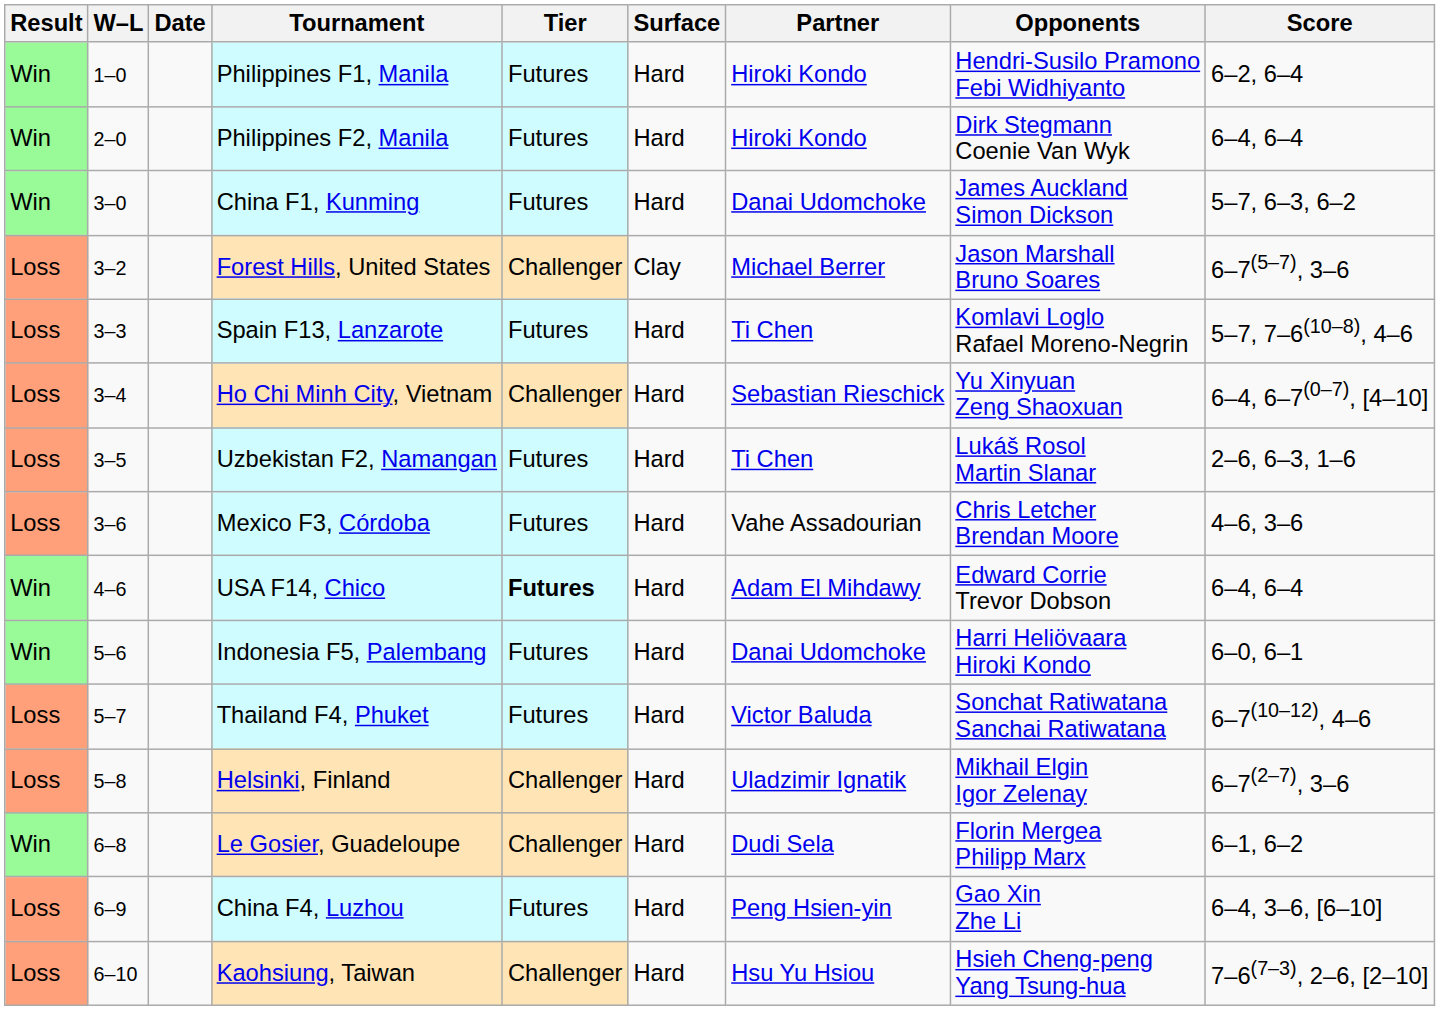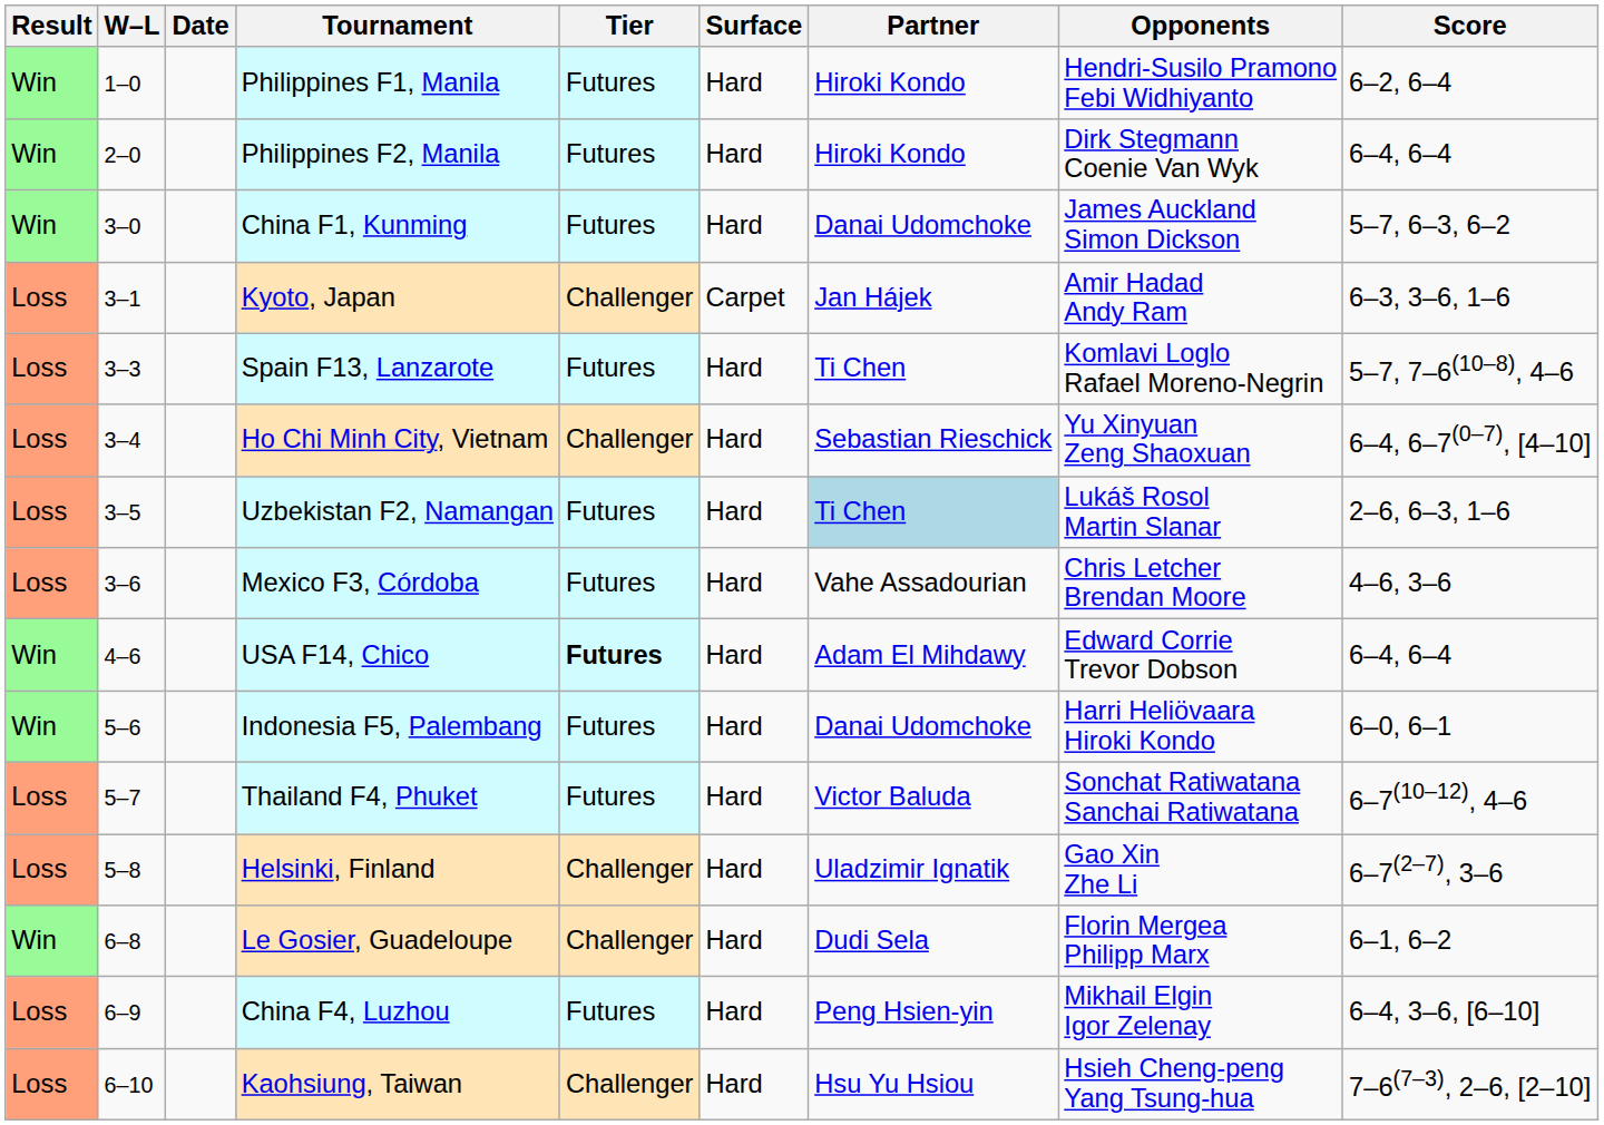+ row: Loss | 3–1 | Kyoto, Japan | Challenger | Carpet | Jan Hájek | Amir Hadad Andy Ram | 6–3, 3–6, 1–6
- row: Loss | 3–2 | Forest Hills, United States | Challenger | Clay | Michael Berrer | Jason Marshall Bruno Soares | 6–7(5–7), 3–6
Uzbekistan F2, Namangan | Partner: no background -> lightblue background
Helsinki, Finland | Opponents: Mikhail Elgin Igor Zelenay -> Gao Xin Zhe Li
China F4, Luzhou | Opponents: Gao Xin Zhe Li -> Mikhail Elgin Igor Zelenay
